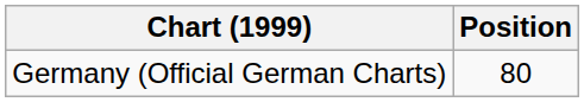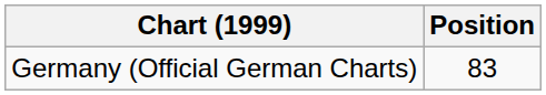Germany (Official German Charts) | Position: 80 -> 83
